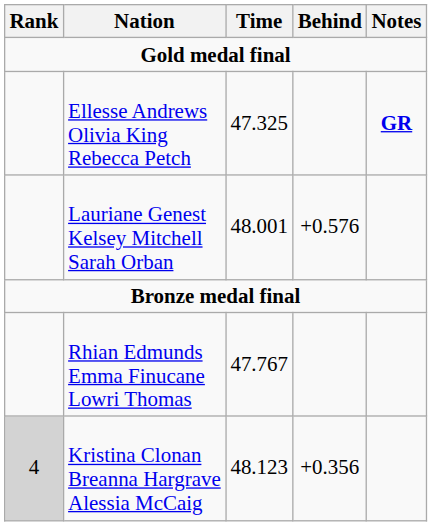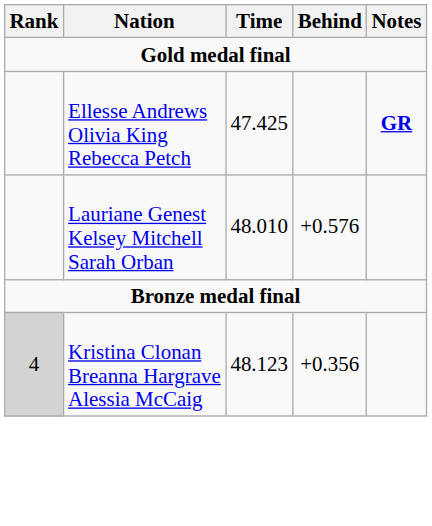Ellesse Andrews Olivia King Rebecca Petch | Time: 47.325 -> 47.425
Lauriane Genest Kelsey Mitchell Sarah Orban | Time: 48.001 -> 48.010
- row: Rhian Edmunds Emma Finucane Lowri Thomas | 47.767
